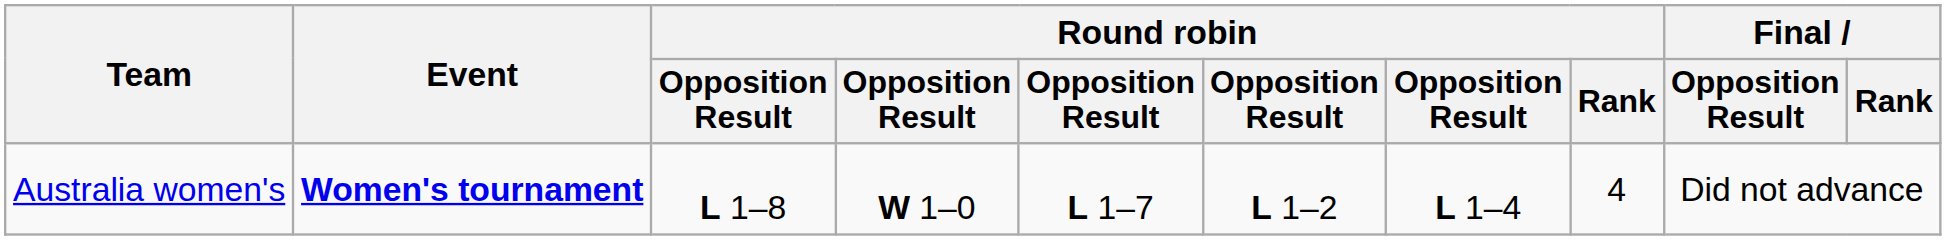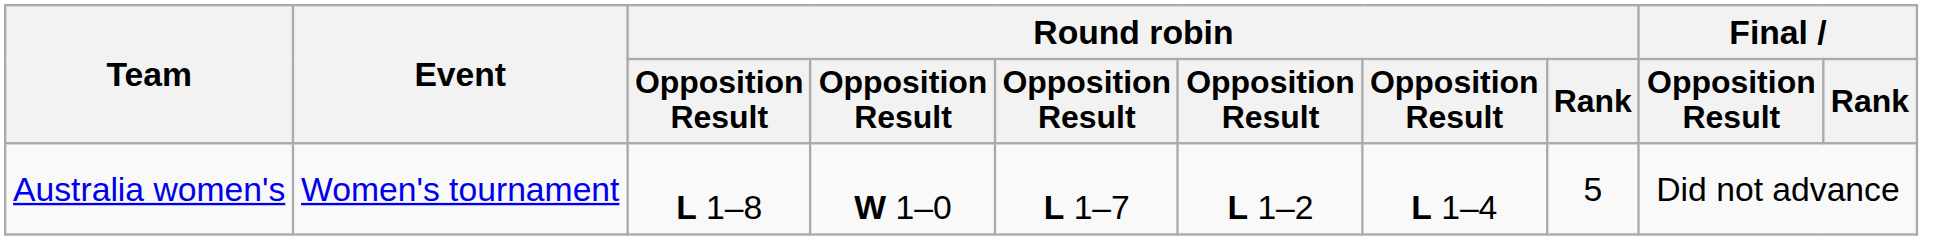Australia women's | Event: bold -> normal
Australia women's | Round robin / Rank: 4 -> 5
